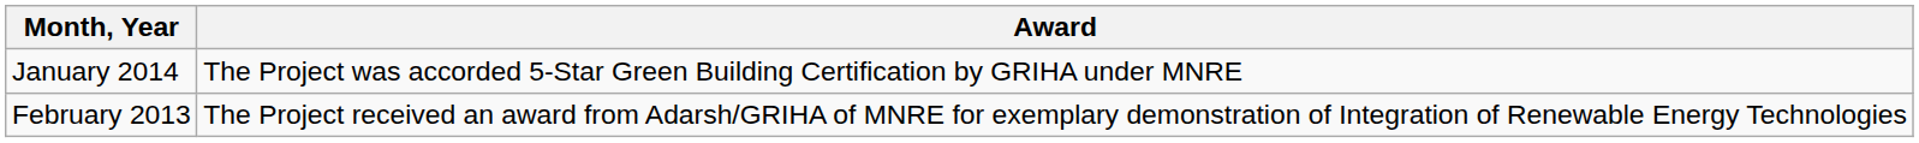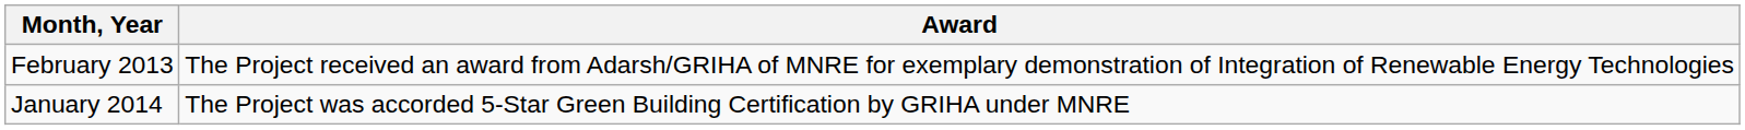rows swapped: February 2013 <-> January 2014
